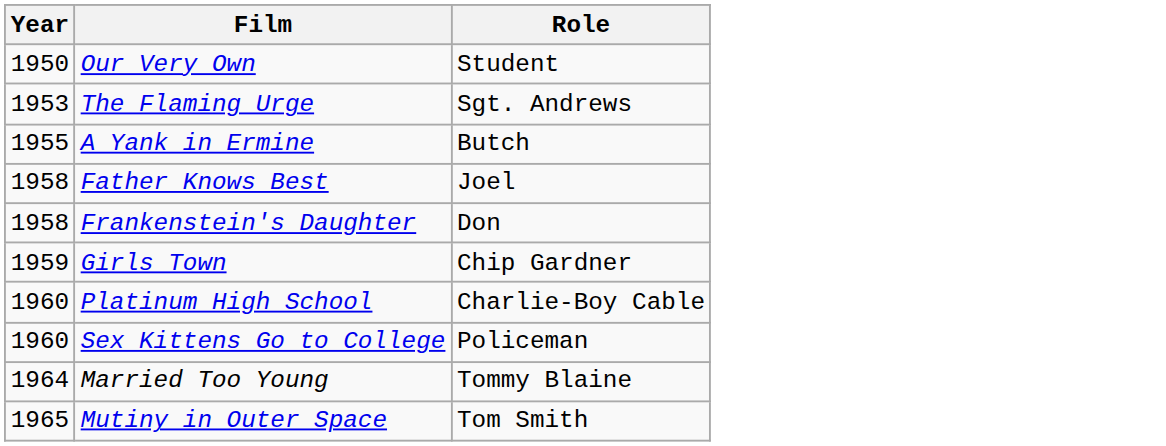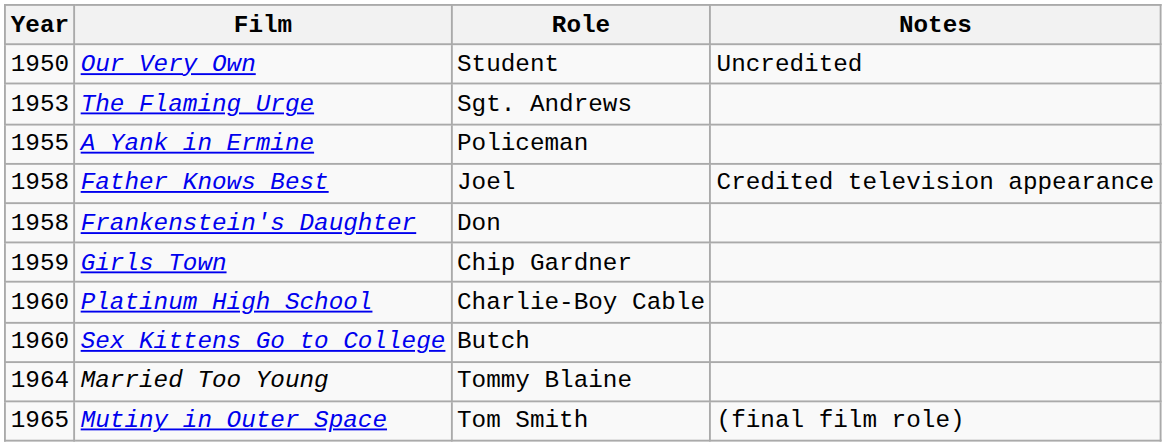+ column: Notes | Uncredited | Credited television appearance | (final film role)
A Yank in Ermine | Role: Butch -> Policeman
Sex Kittens Go to College | Role: Policeman -> Butch
